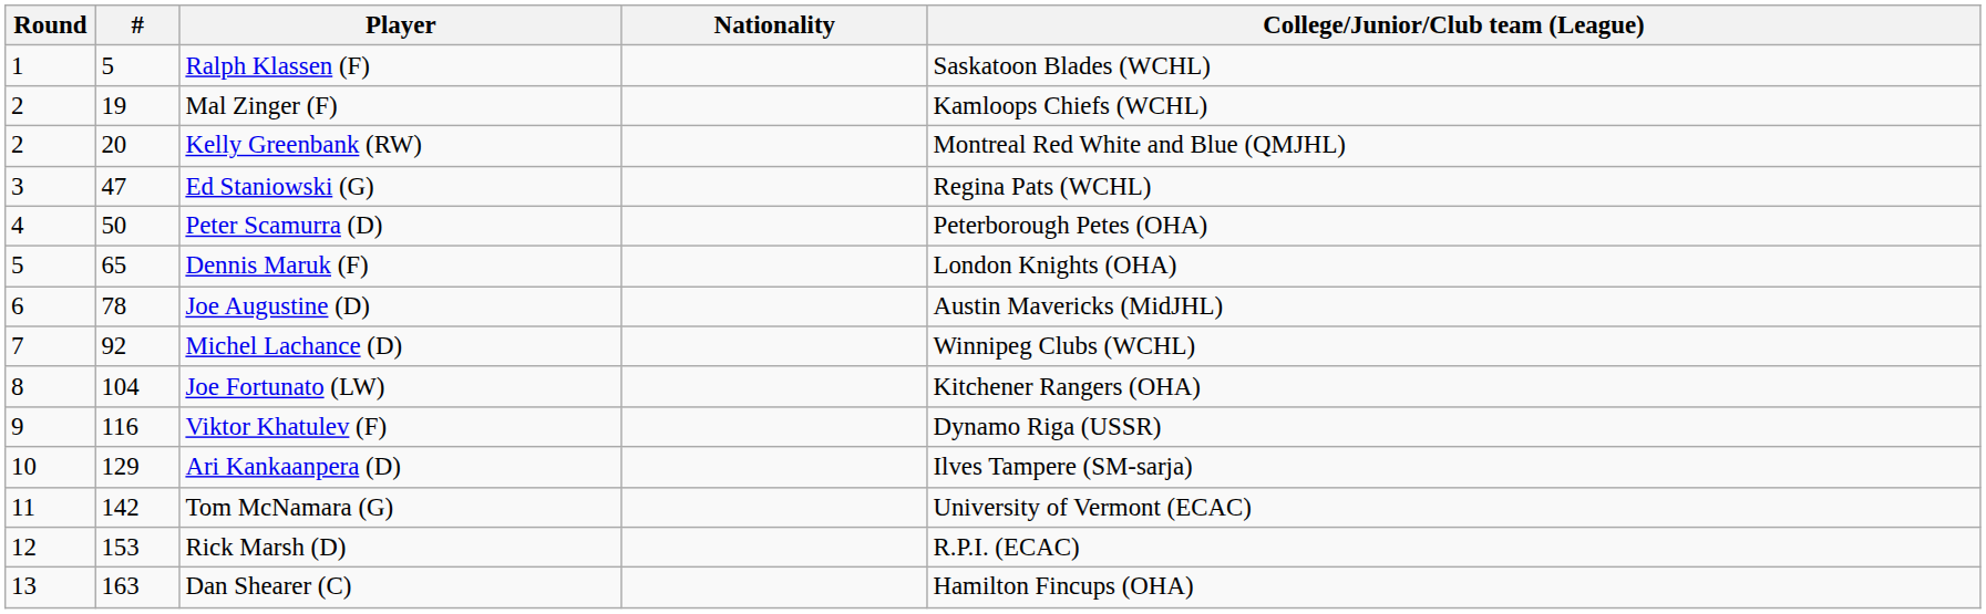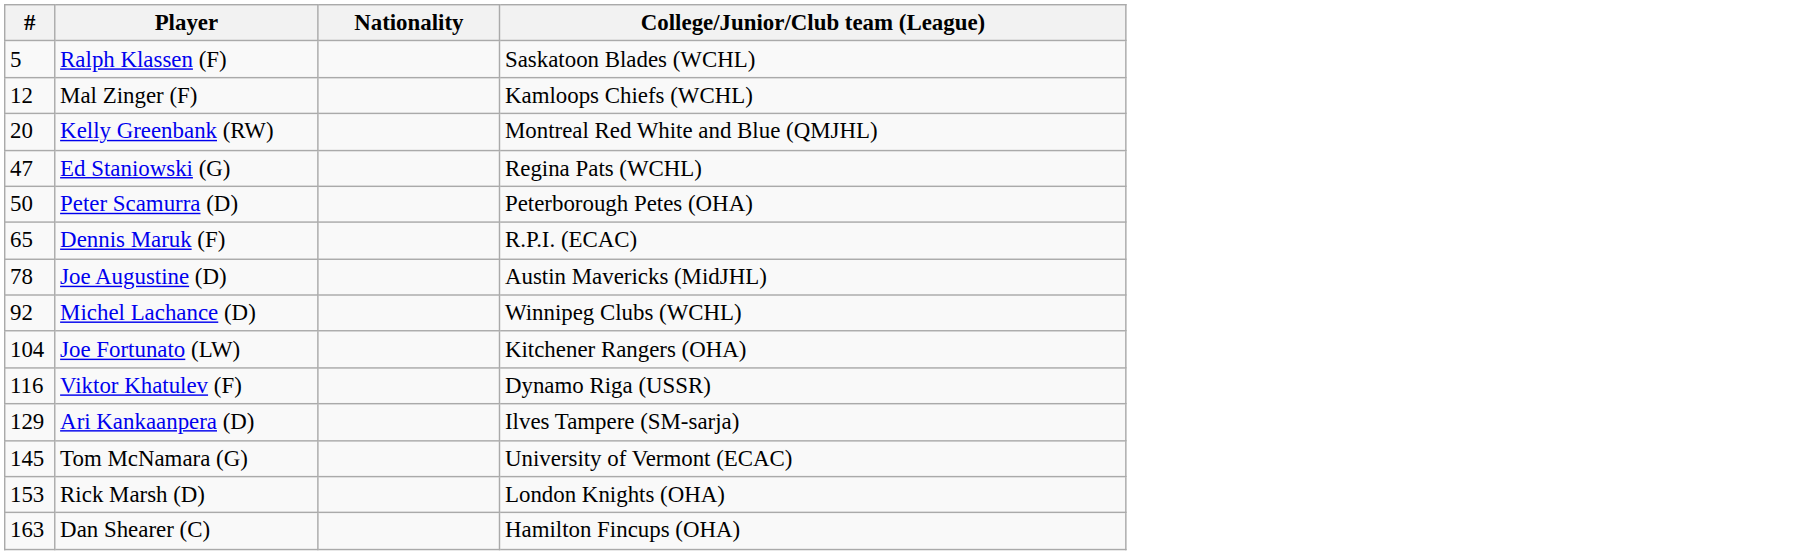- column: Round | 1 | 2 | 2 | 3 | 4 | 5 | 6 | 7 | 8 | 9 | 10 | 11 | 12 | 13
Mal Zinger (F) | #: 19 -> 12
Dennis Maruk (F) | College/Junior/Club team (League): London Knights (OHA) -> R.P.I. (ECAC)
Tom McNamara (G) | #: 142 -> 145
Rick Marsh (D) | College/Junior/Club team (League): R.P.I. (ECAC) -> London Knights (OHA)
